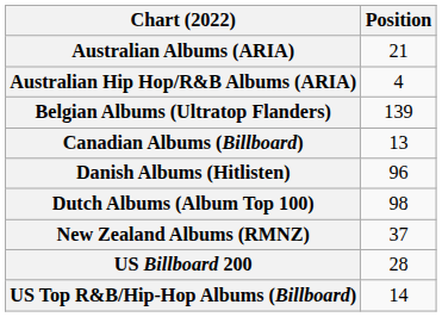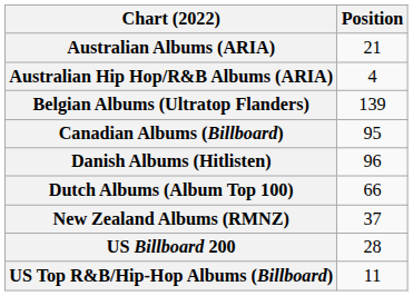Canadian Albums (Billboard) | Position: 13 -> 95
Dutch Albums (Album Top 100) | Position: 98 -> 66
US Top R&B/Hip-Hop Albums (Billboard) | Position: 14 -> 11
